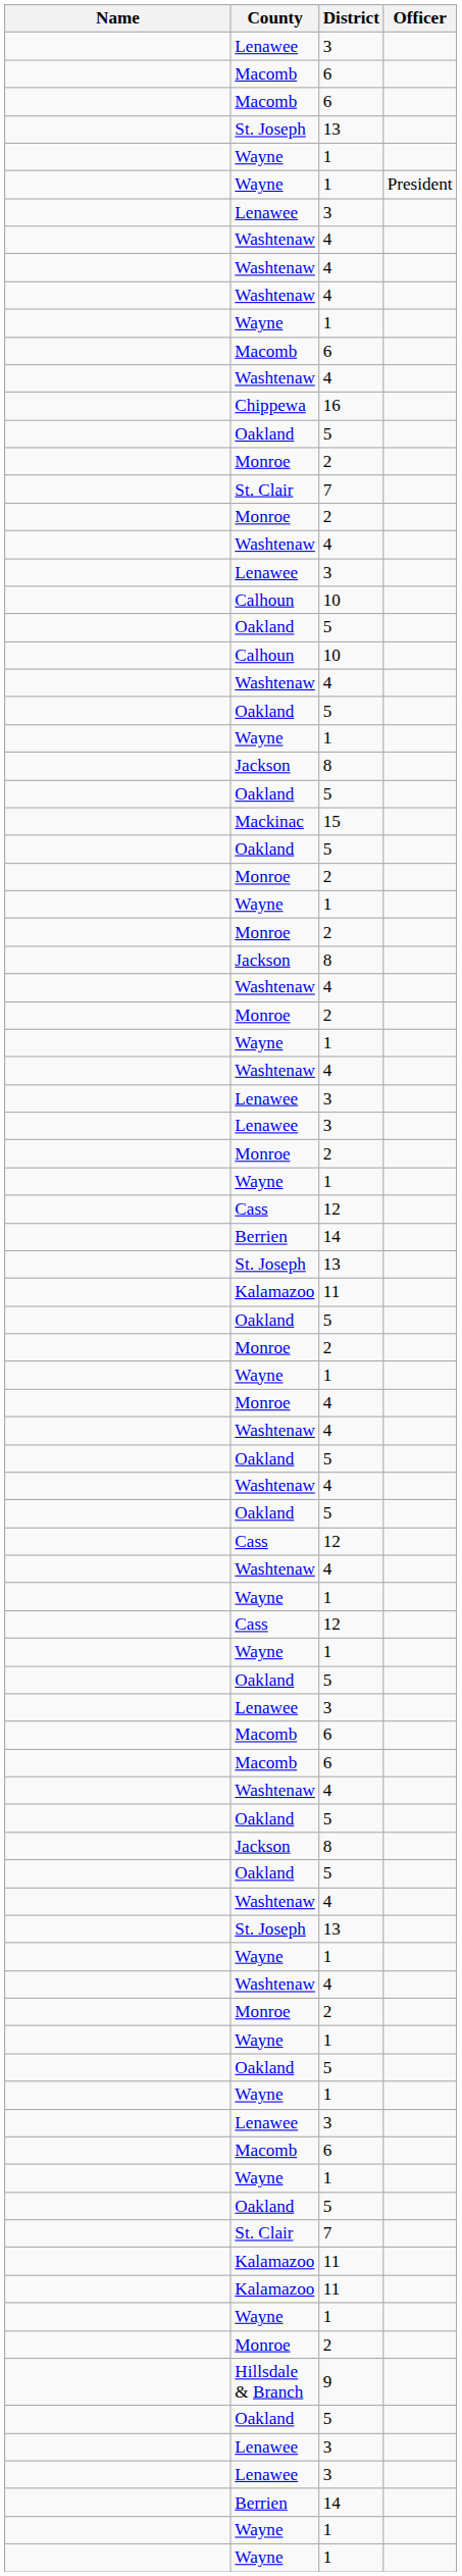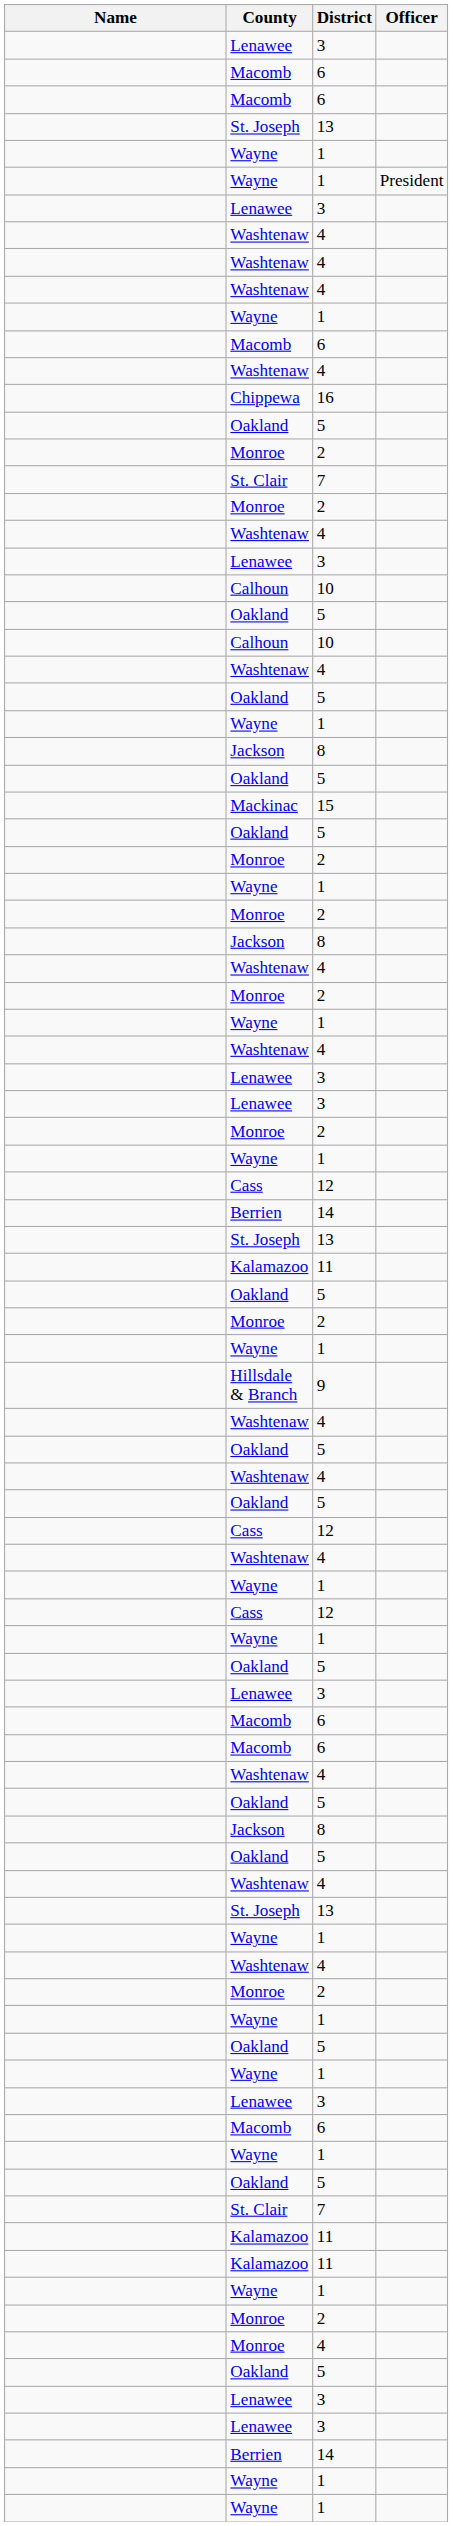rows swapped: Hillsdale & Branch <-> Monroe / 4
